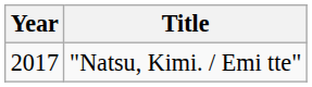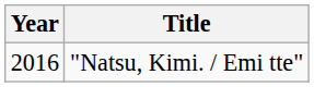"Natsu, Kimi. / Emi tte" | Year: 2017 -> 2016
